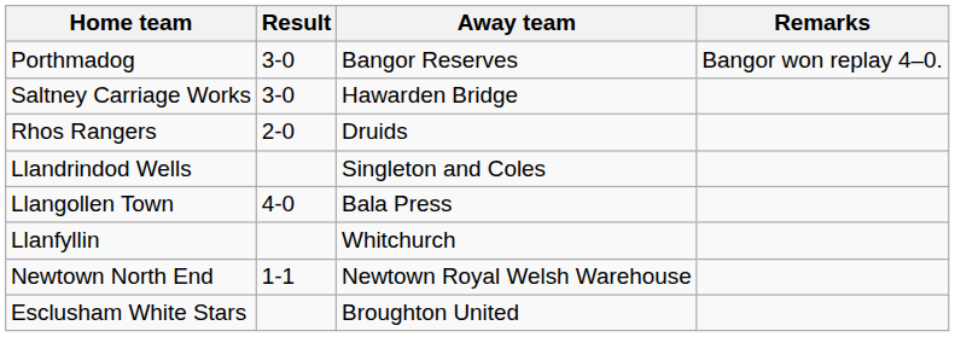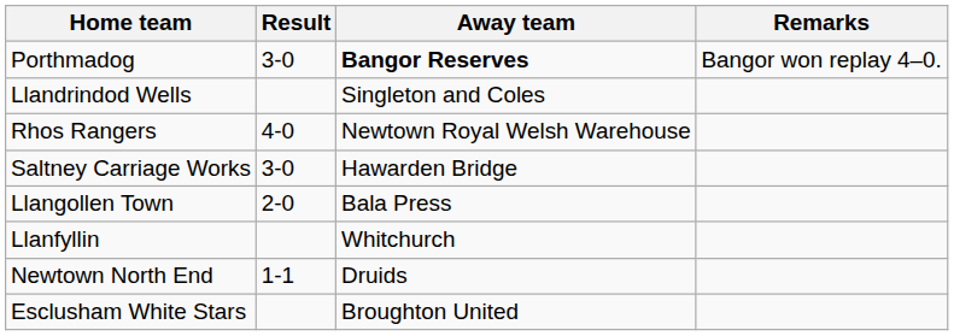Porthmadog | Away team: normal -> bold
rows swapped: Saltney Carriage Works <-> Llandrindod Wells
Rhos Rangers | Result: 2-0 -> 4-0
Rhos Rangers | Away team: Druids -> Newtown Royal Welsh Warehouse
Llangollen Town | Result: 4-0 -> 2-0
Newtown North End | Away team: Newtown Royal Welsh Warehouse -> Druids
